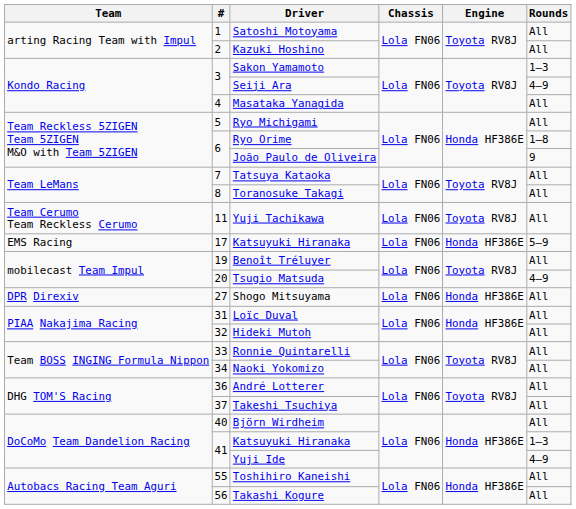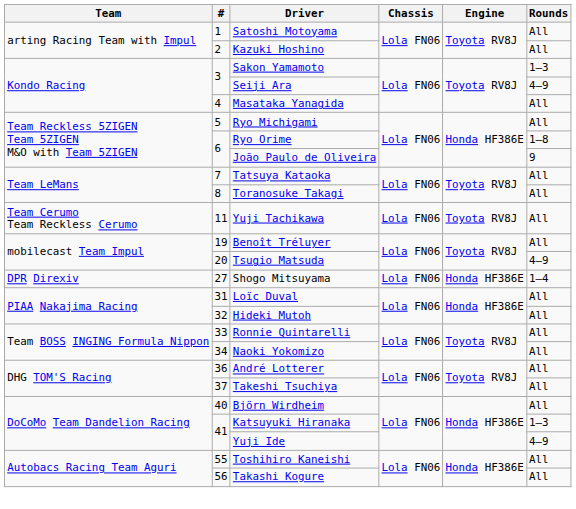- row: EMS Racing | 17 | Katsuyuki Hiranaka | Lola FN06 | Honda HF386E | 5–9
Shogo Mitsuyama | Rounds: All -> 1–4
